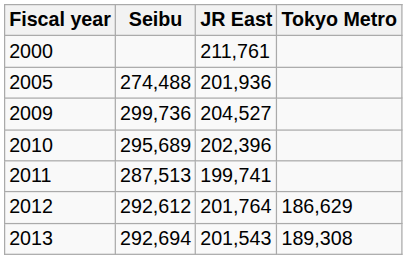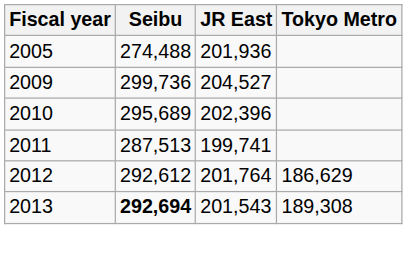- row: 2000 | 211,761
2013 | Seibu: normal -> bold
